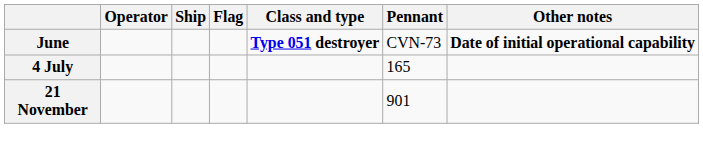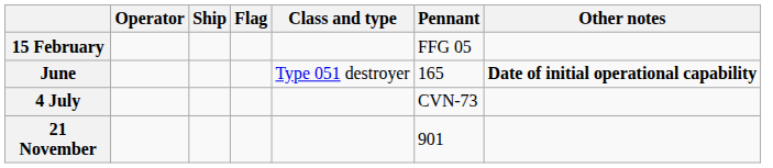+ row: 15 February | FFG 05
June | Class and type: bold -> normal
June | Pennant: CVN-73 -> 165
4 July | Pennant: 165 -> CVN-73
